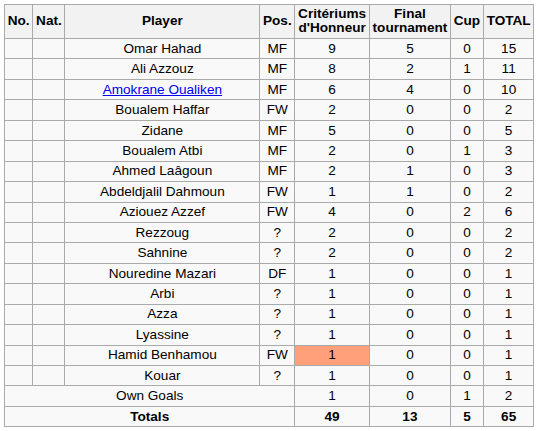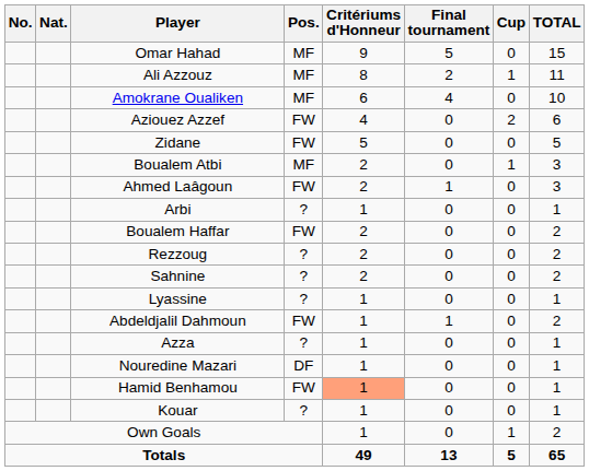rows swapped: Aziouez Azzef <-> Boualem Haffar
Zidane | Pos.: MF -> FW
Ahmed Laâgoun | Pos.: MF -> FW
rows swapped: Abdeldjalil Dahmoun <-> Arbi
rows swapped: Nouredine Mazari <-> Lyassine
